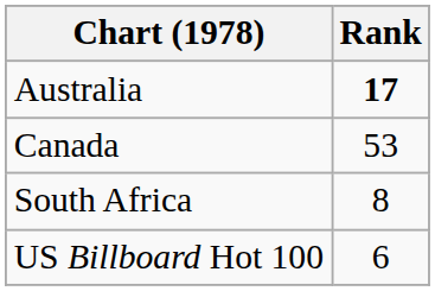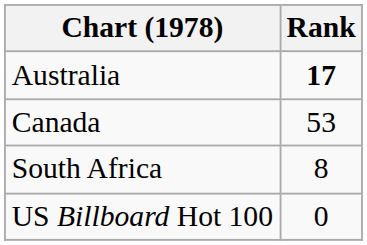US Billboard Hot 100 | Rank: 6 -> 0
